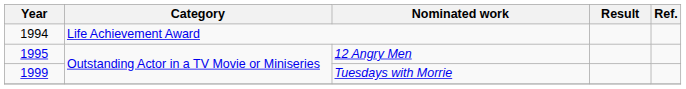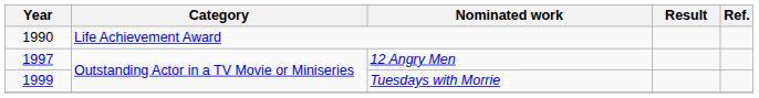Life Achievement Award | Year: 1994 -> 1990
12 Angry Men | Year: 1995 -> 1997
